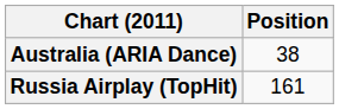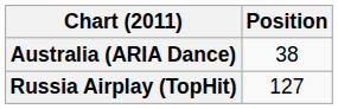Russia Airplay (TopHit) | Position: 161 -> 127
